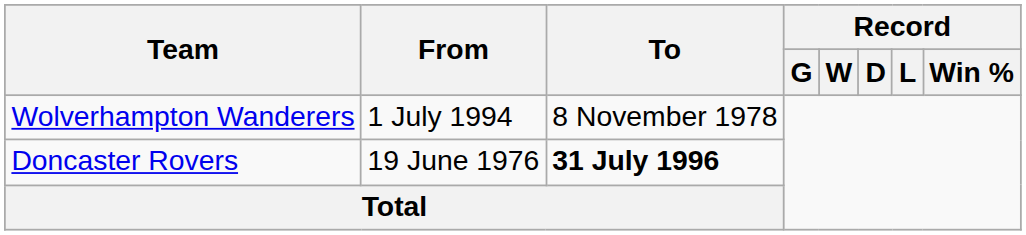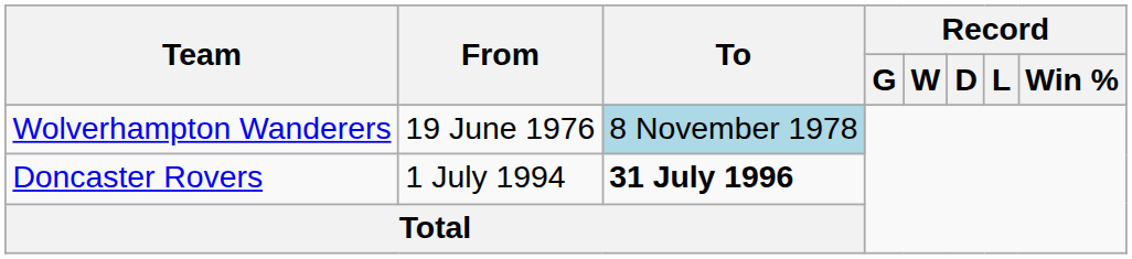Wolverhampton Wanderers | From: 1 July 1994 -> 19 June 1976
Wolverhampton Wanderers | To: no background -> lightblue background
Doncaster Rovers | From: 19 June 1976 -> 1 July 1994
